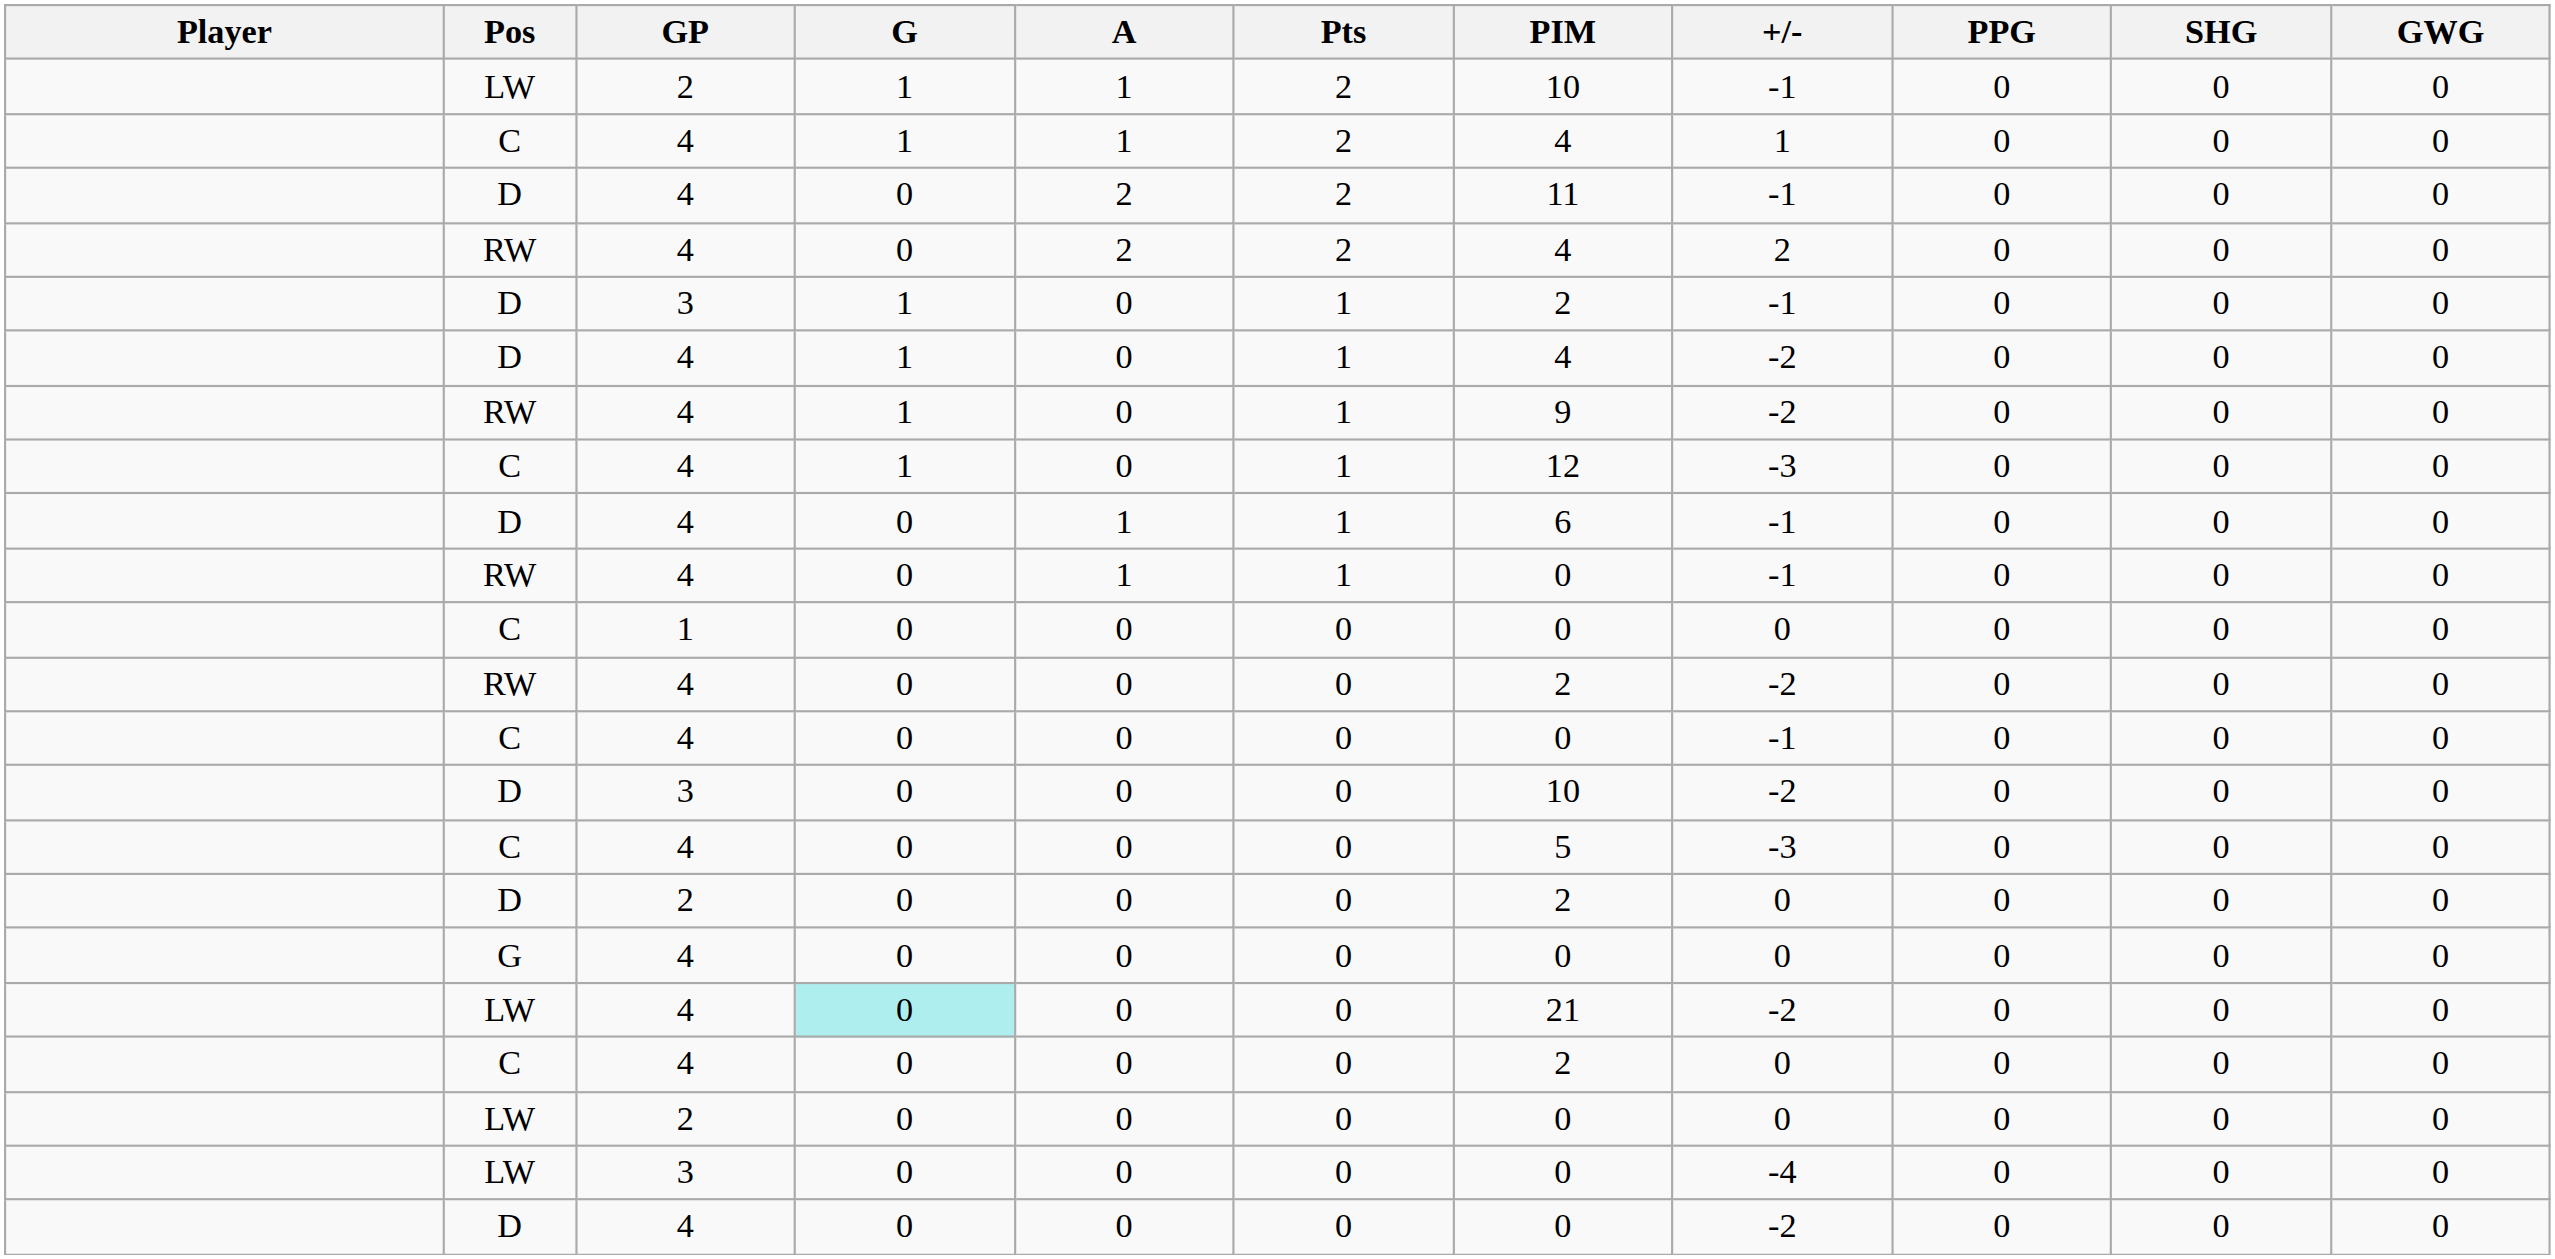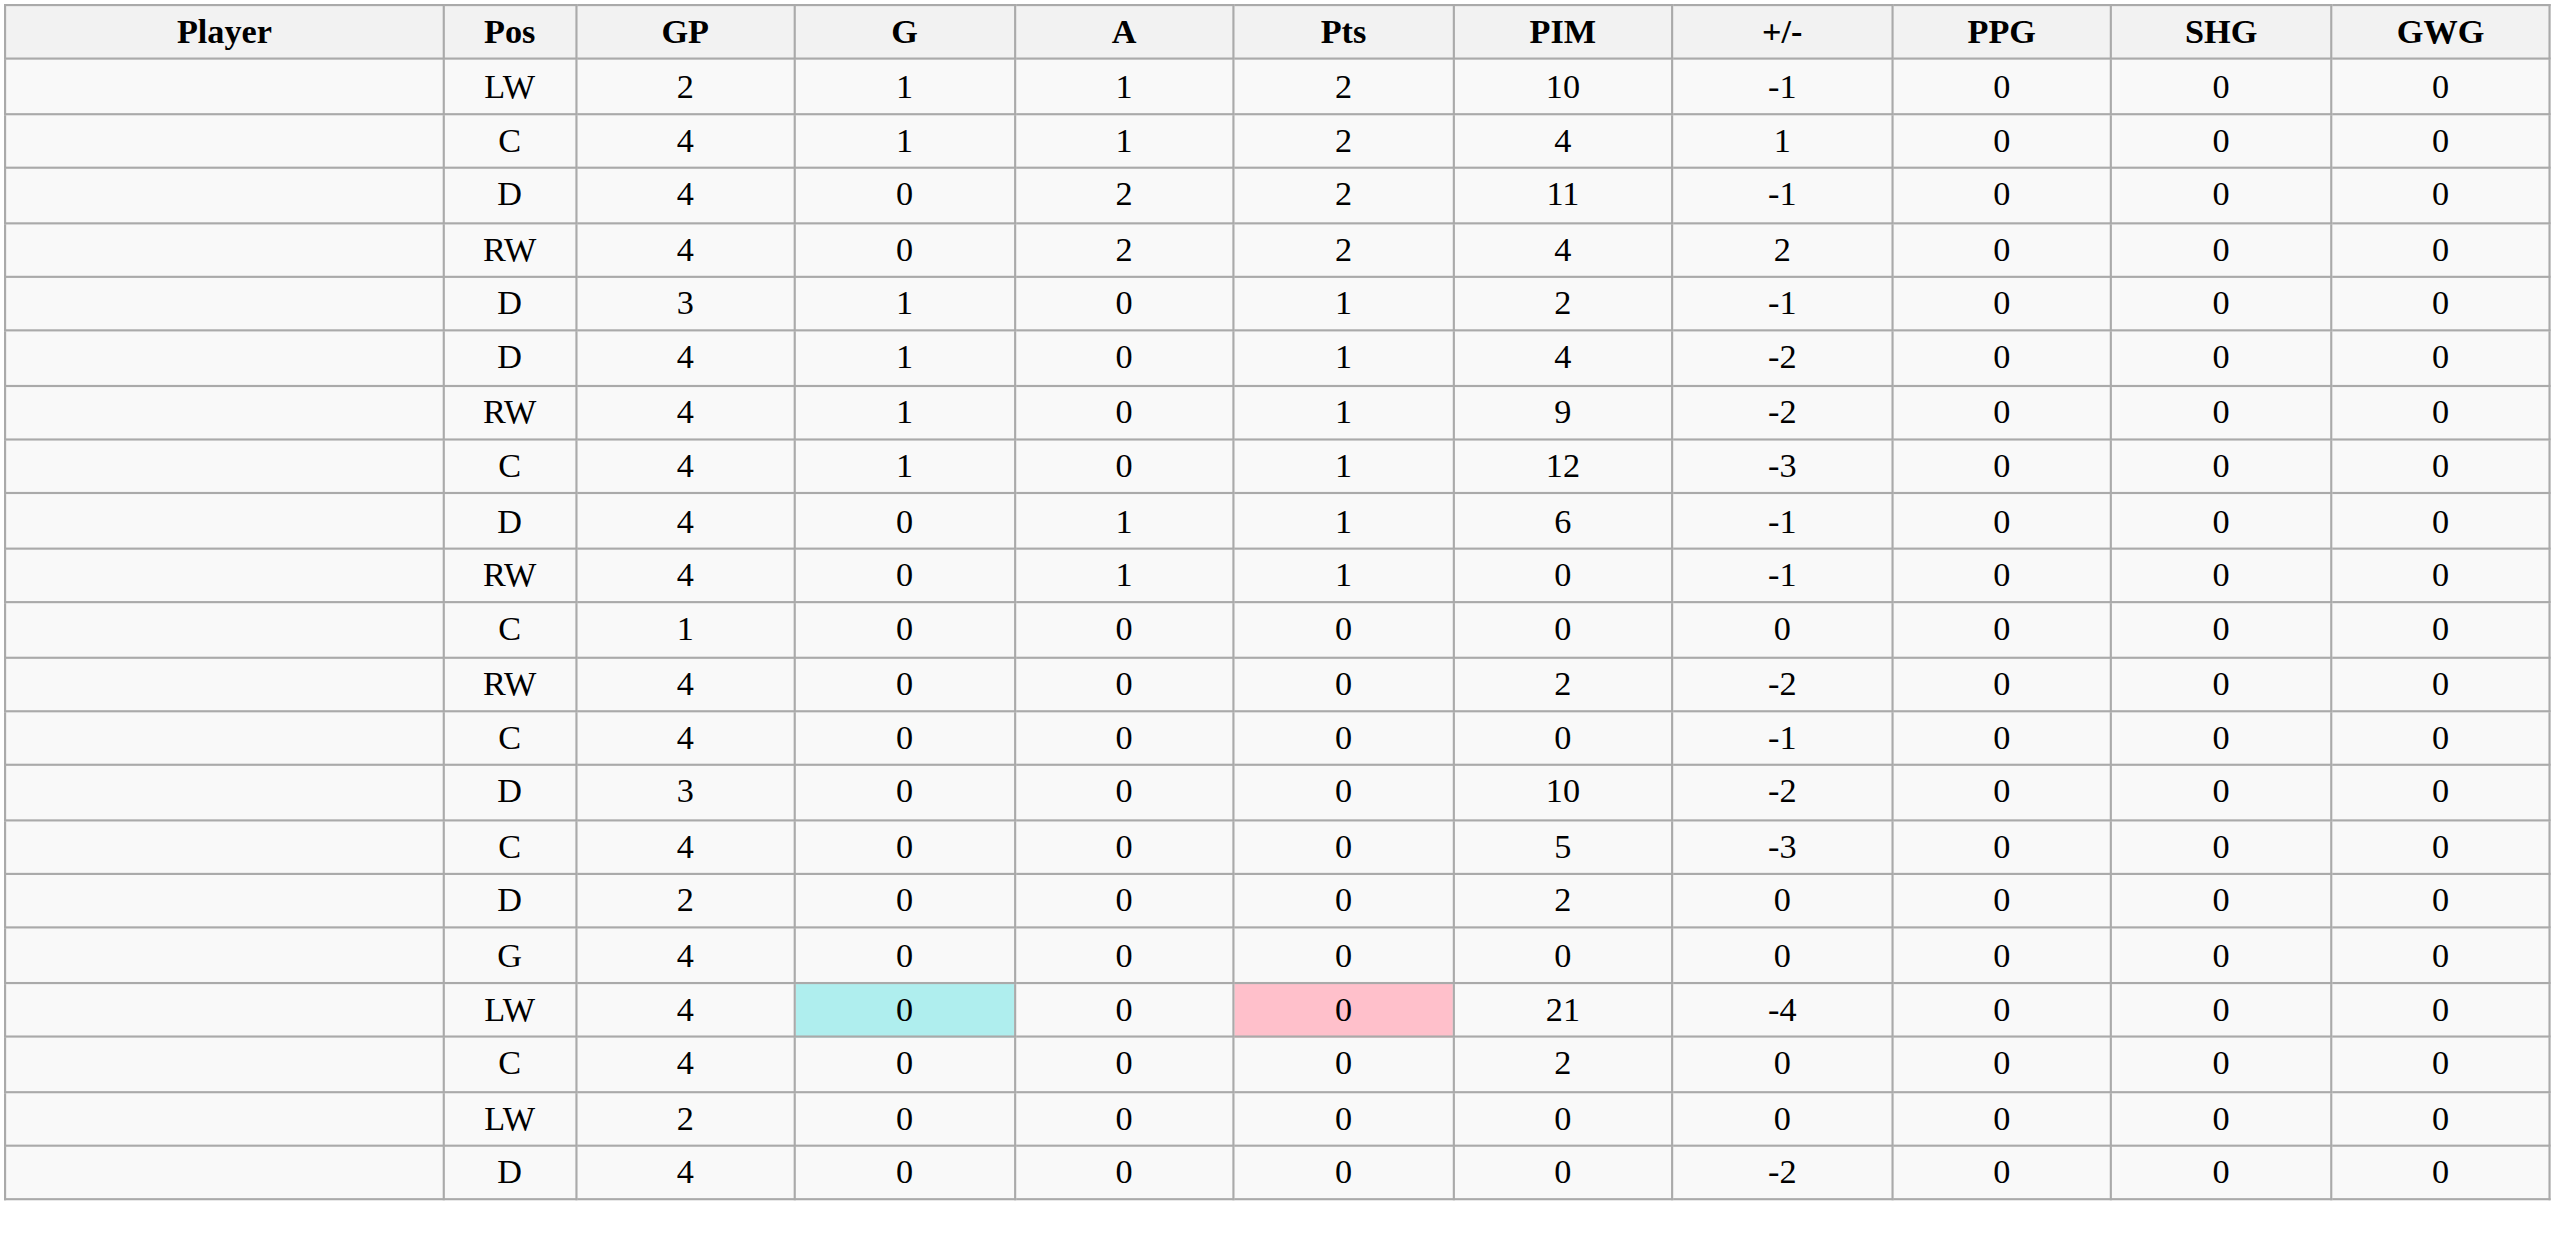LW / 4 | Pts: no background -> pink background
LW / 4 | +/-: -2 -> -4
- row: LW | 3 | 0 | 0 | 0 | 0 | -4 | 0 | 0 | 0
